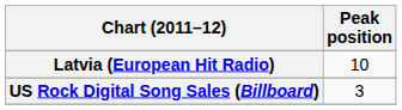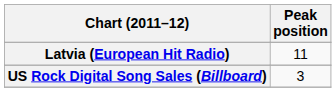Latvia (European Hit Radio) | Peak position: 10 -> 11
